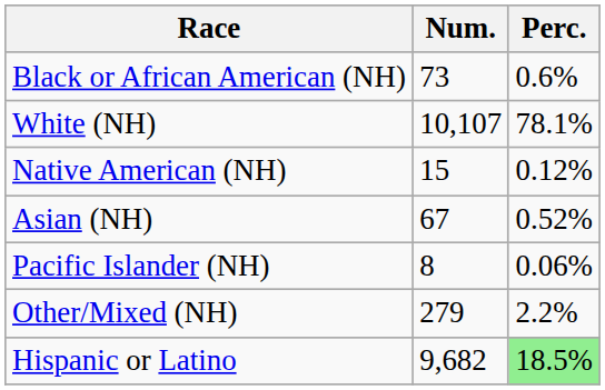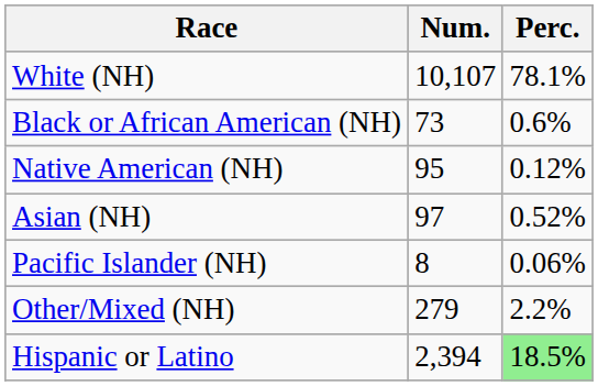rows swapped: White (NH) <-> Black or African American (NH)
Native American (NH) | Num.: 15 -> 95
Asian (NH) | Num.: 67 -> 97
Hispanic or Latino | Num.: 9,682 -> 2,394
